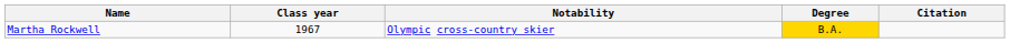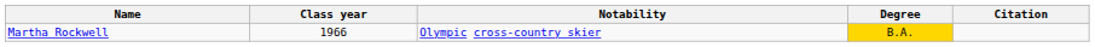Martha Rockwell | Class year: 1967 -> 1966
